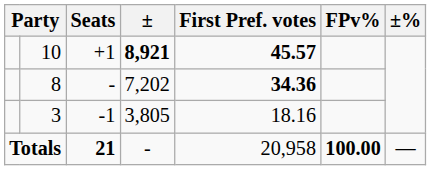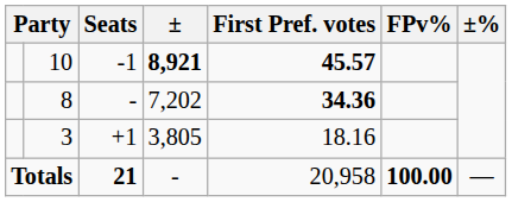10 | Seats: +1 -> -1
3 | Seats: -1 -> +1
